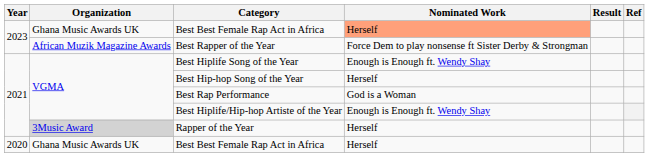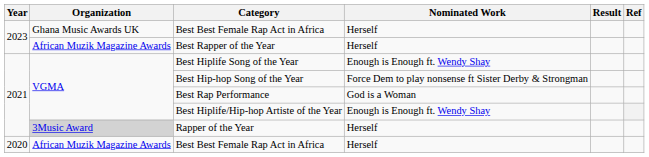2023 / Best Best Female Rap Act in Africa | Nominated Work: lightsalmon background -> no background
Best Rapper of the Year | Nominated Work: Force Dem to play nonsense ft Sister Derby & Strongman -> Herself
Best Hip-hop Song of the Year | Nominated Work: Herself -> Force Dem to play nonsense ft Sister Derby & Strongman
2020 / Best Best Female Rap Act in Africa | Organization: Ghana Music Awards UK -> African Muzik Magazine Awards
